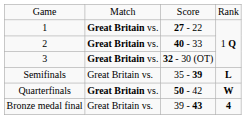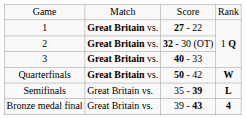2 | column 3: 40 - 33 -> 32 - 30 (OT)
3 | column 3: 32 - 30 (OT) -> 40 - 33
rows swapped: Quarterfinals <-> Semifinals
